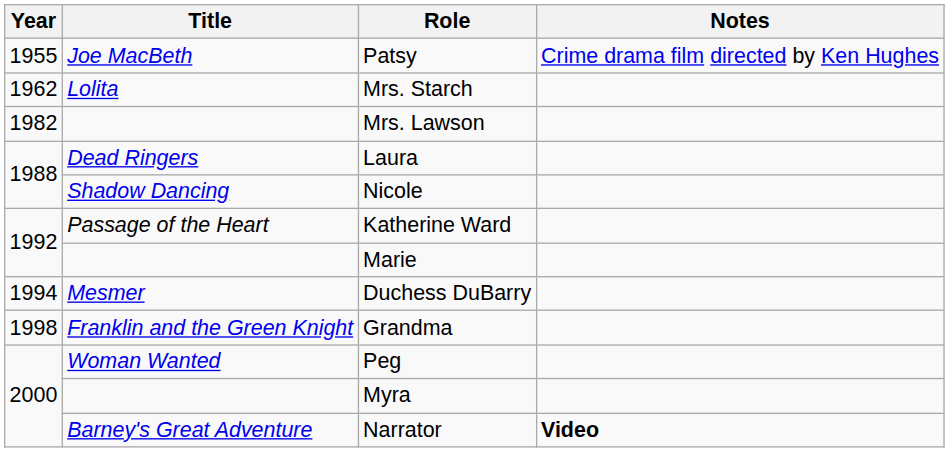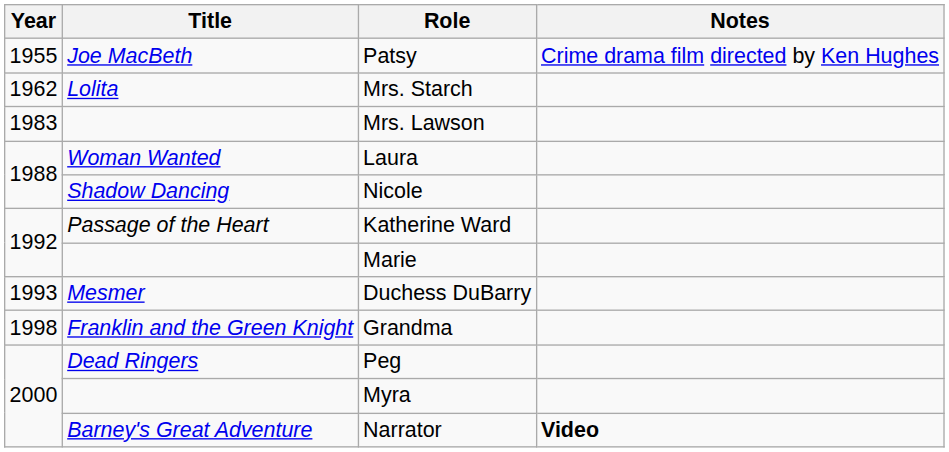Mrs. Lawson | Year: 1982 -> 1983
Laura | Title: Dead Ringers -> Woman Wanted
Duchess DuBarry | Year: 1994 -> 1993
Peg | Title: Woman Wanted -> Dead Ringers
